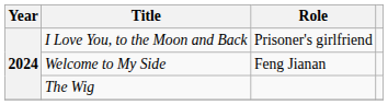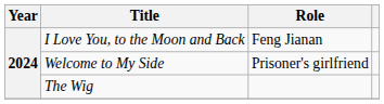I Love You, to the Moon and Back | Role: Prisoner's girlfriend -> Feng Jianan
Welcome to My Side | Role: Feng Jianan -> Prisoner's girlfriend
